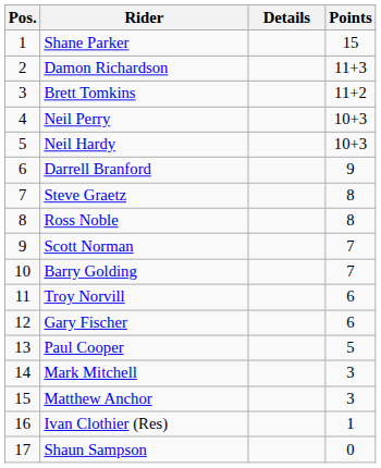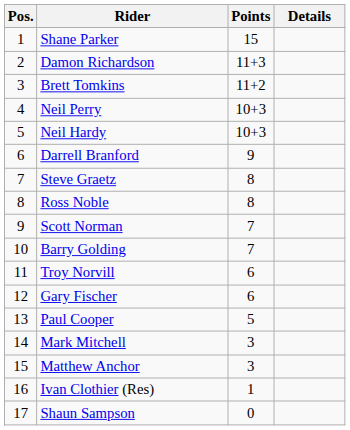columns swapped: Points <-> Details
